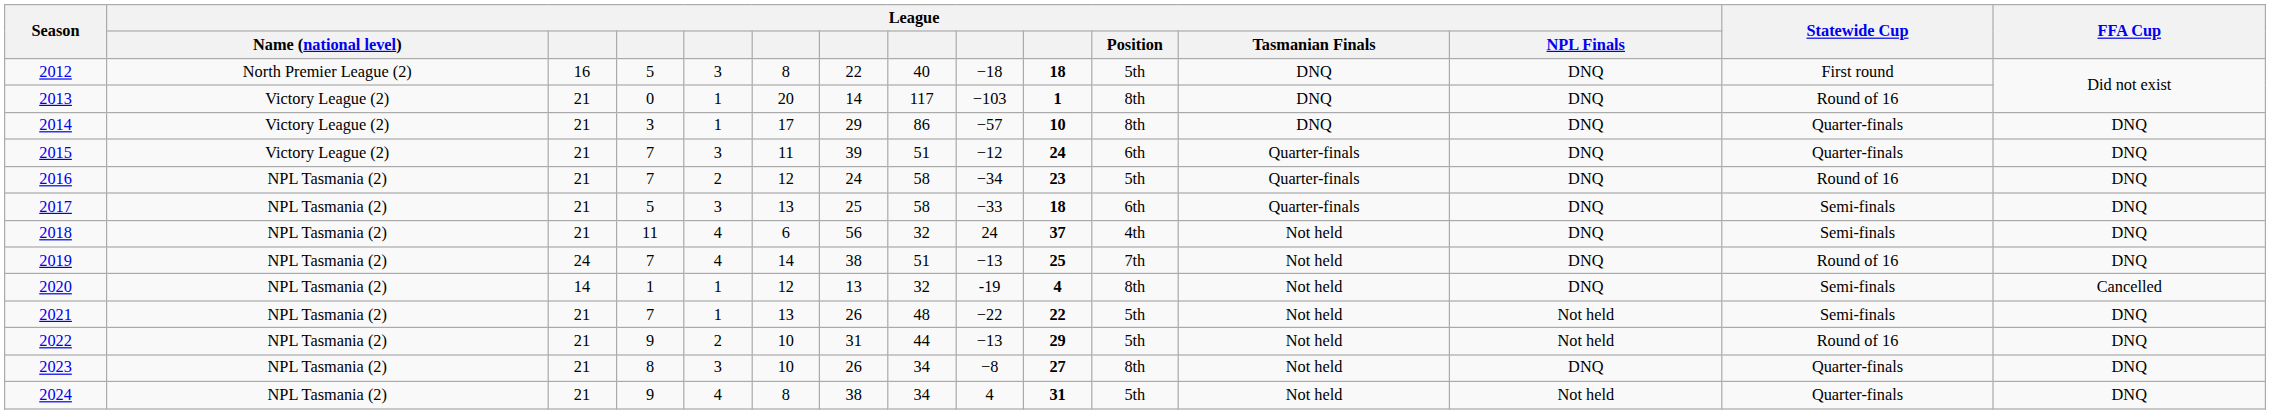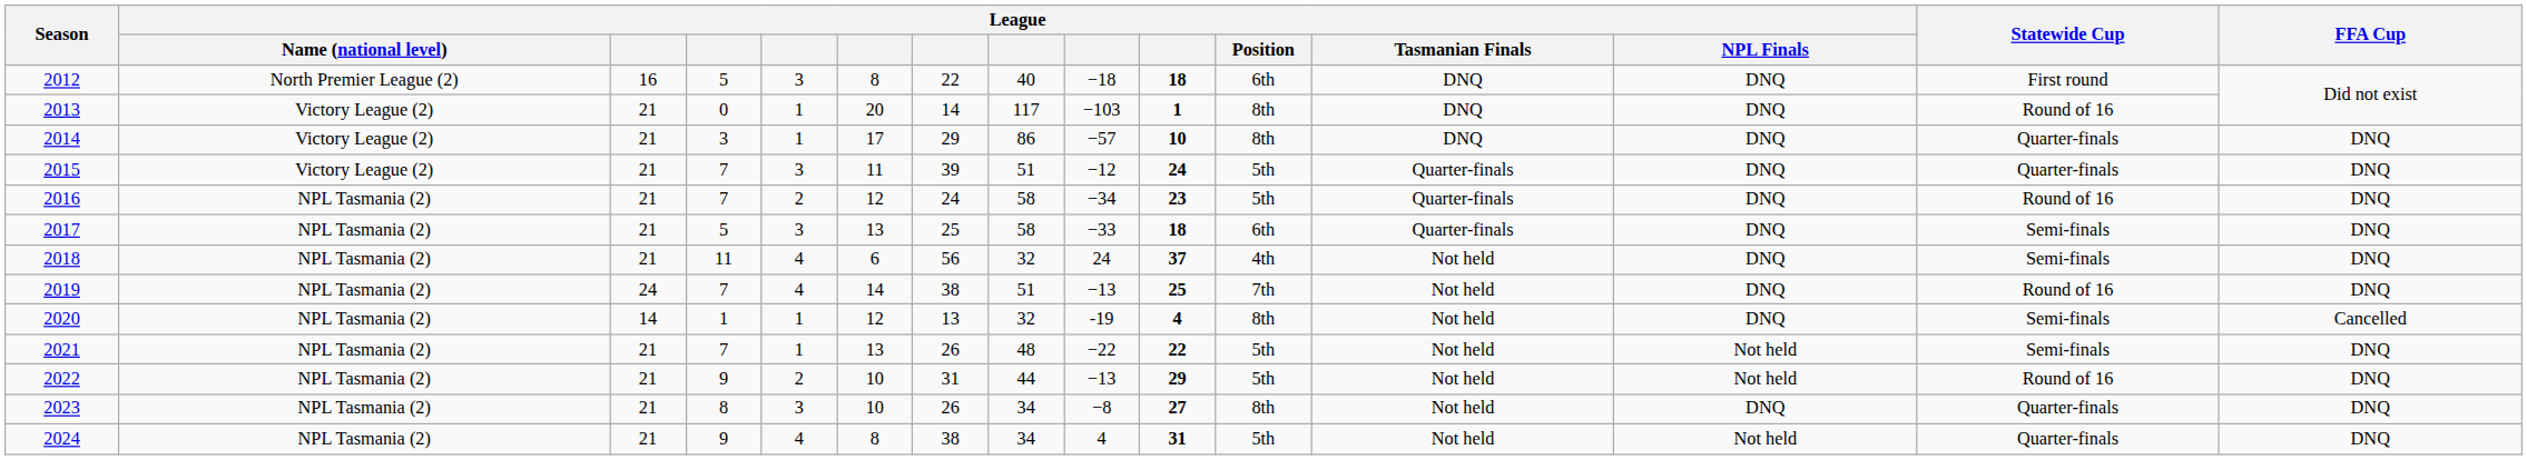2012 | League / Position: 5th -> 6th
2015 | League / Position: 6th -> 5th
